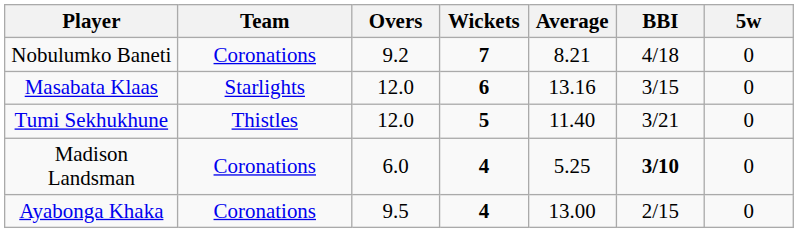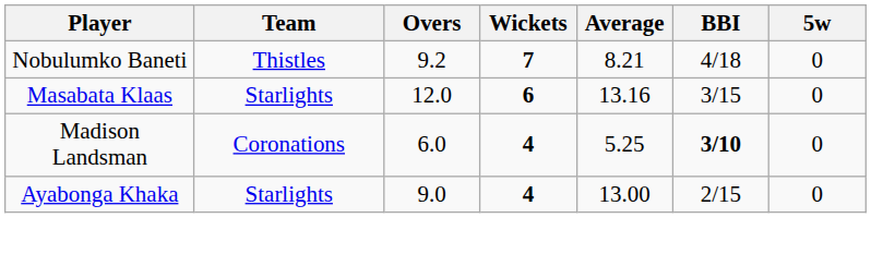Nobulumko Baneti | Team: Coronations -> Thistles
- row: Tumi Sekhukhune | Thistles | 12.0 | 5 | 11.40 | 3/21 | 0
Ayabonga Khaka | Team: Coronations -> Starlights
Ayabonga Khaka | Overs: 9.5 -> 9.0
